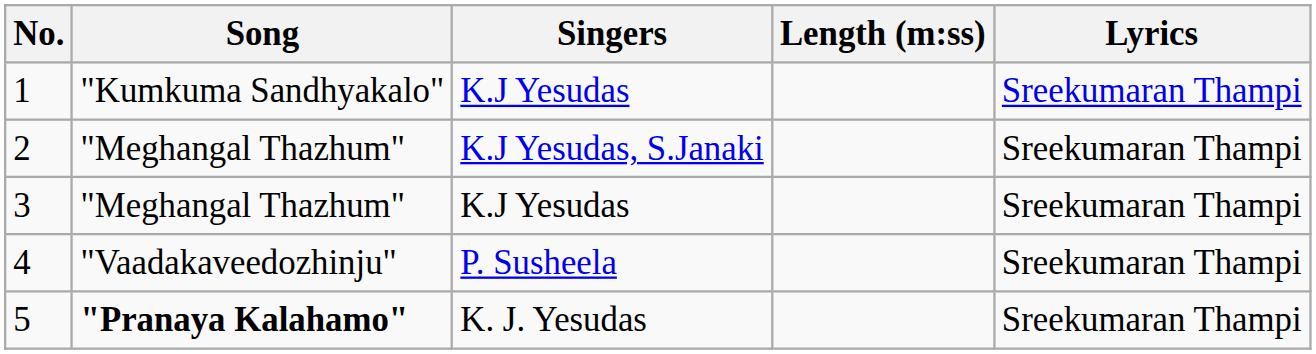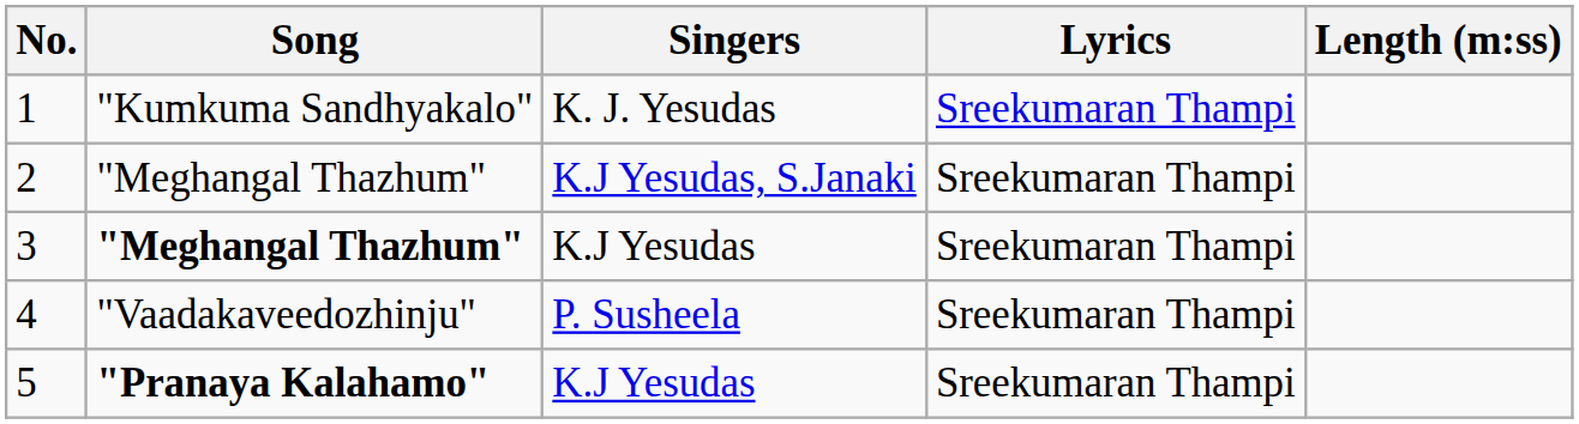columns swapped: Lyrics <-> Length (m:ss)
1 | Singers: K.J Yesudas -> K. J. Yesudas
3 | Song: normal -> bold
5 | Singers: K. J. Yesudas -> K.J Yesudas
